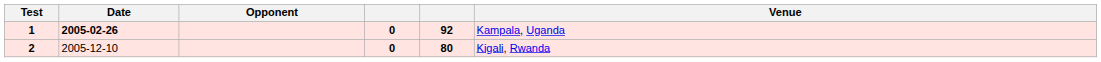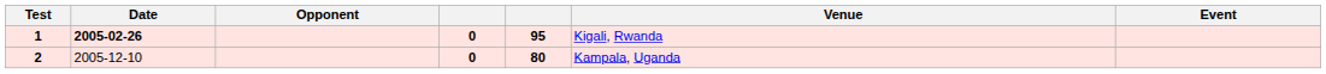+ column: Event
1 | column 5: 92 -> 95
1 | Venue: Kampala, Uganda -> Kigali, Rwanda
2 | Venue: Kigali, Rwanda -> Kampala, Uganda
